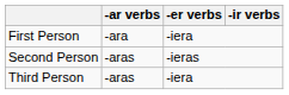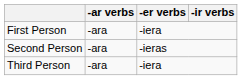Second Person | -ar verbs: -aras -> -ara
Third Person | -ar verbs: -aras -> -ara
